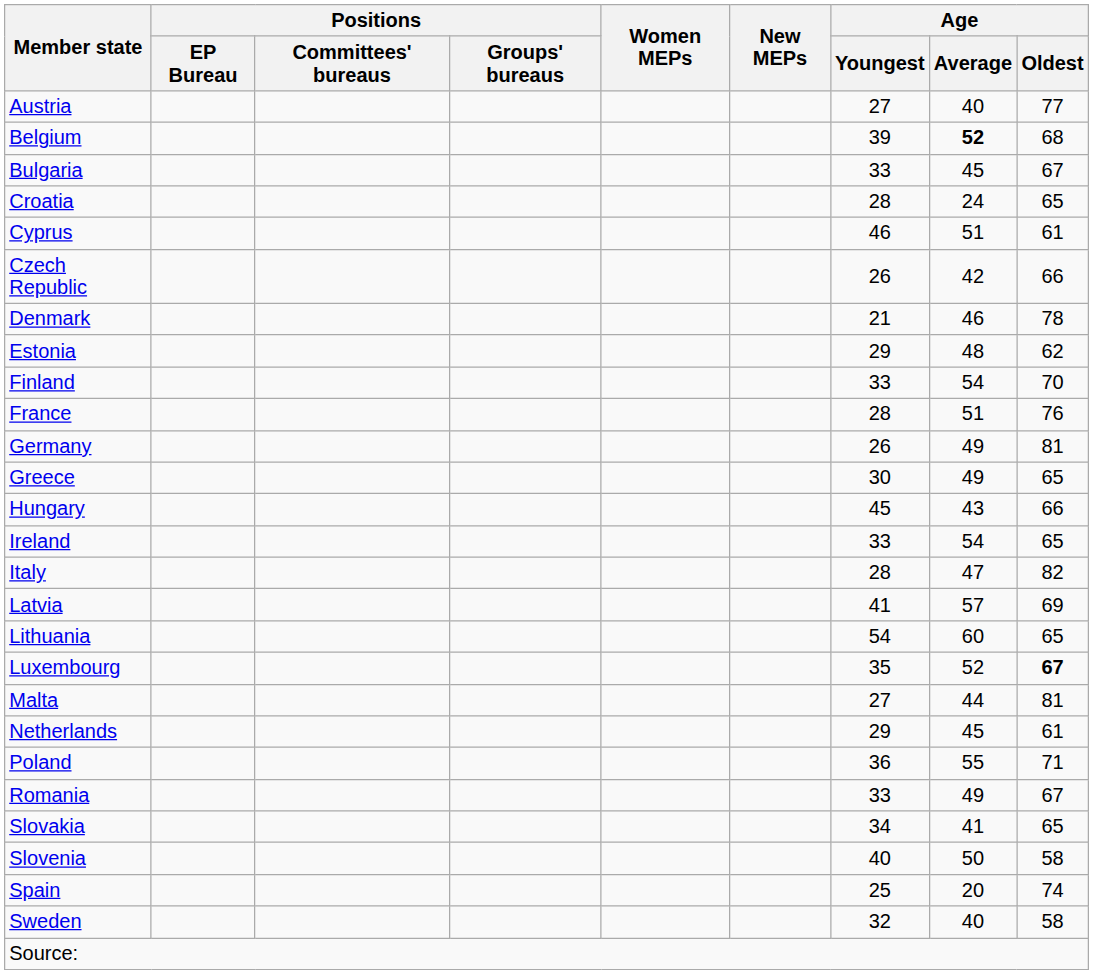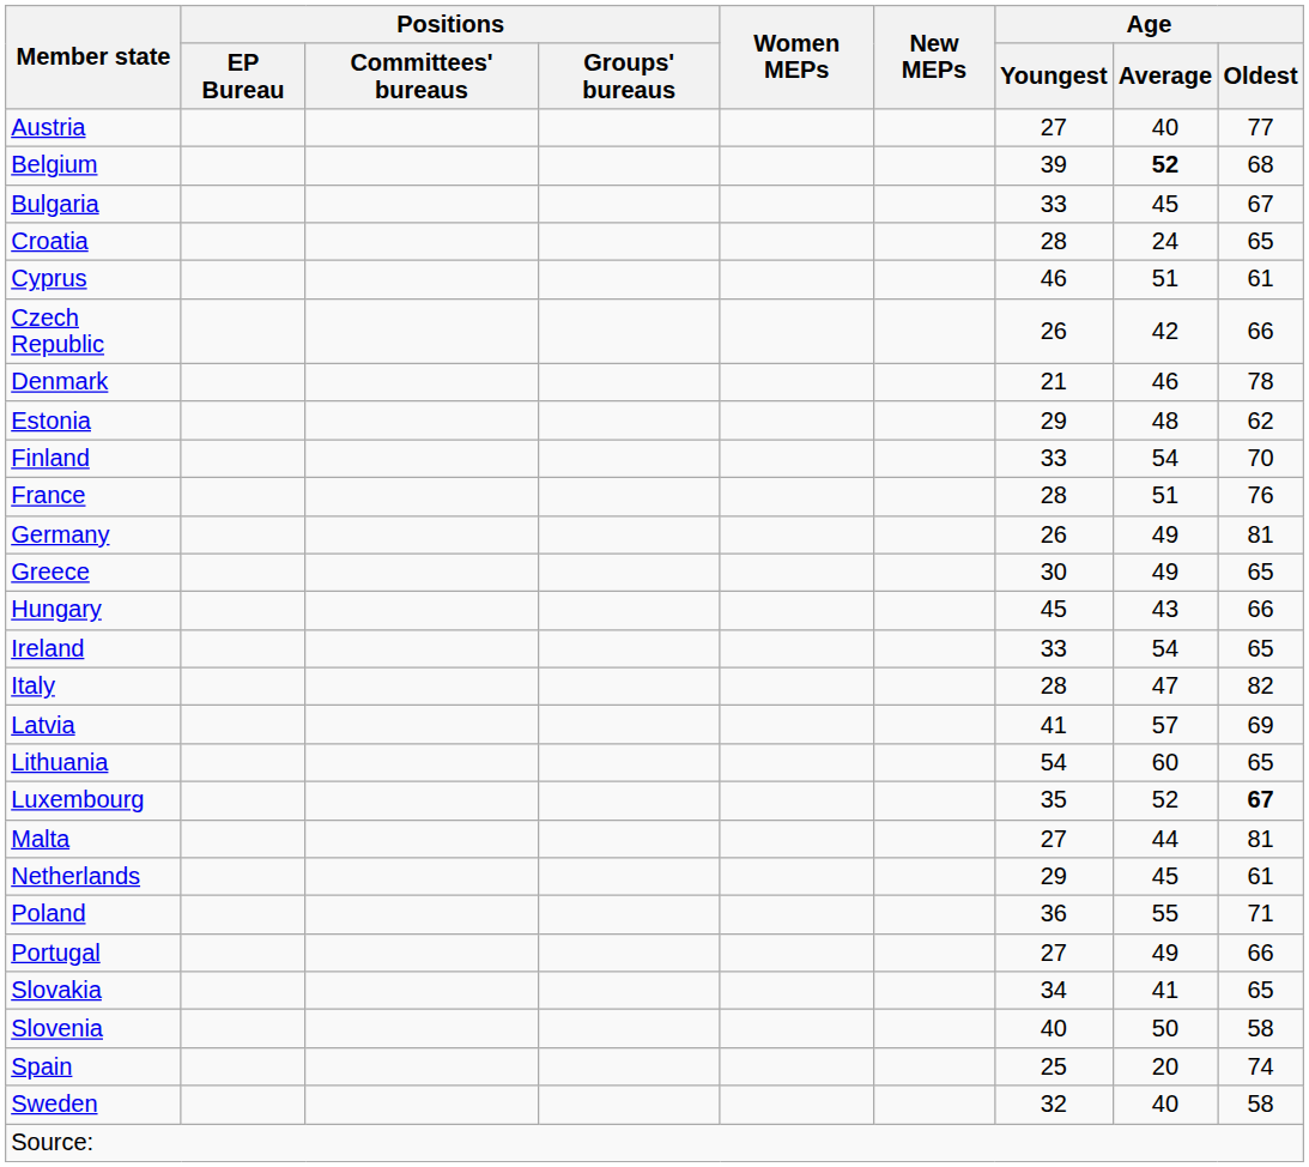+ row: Portugal | 27 | 49 | 66
- row: Romania | 33 | 49 | 67
